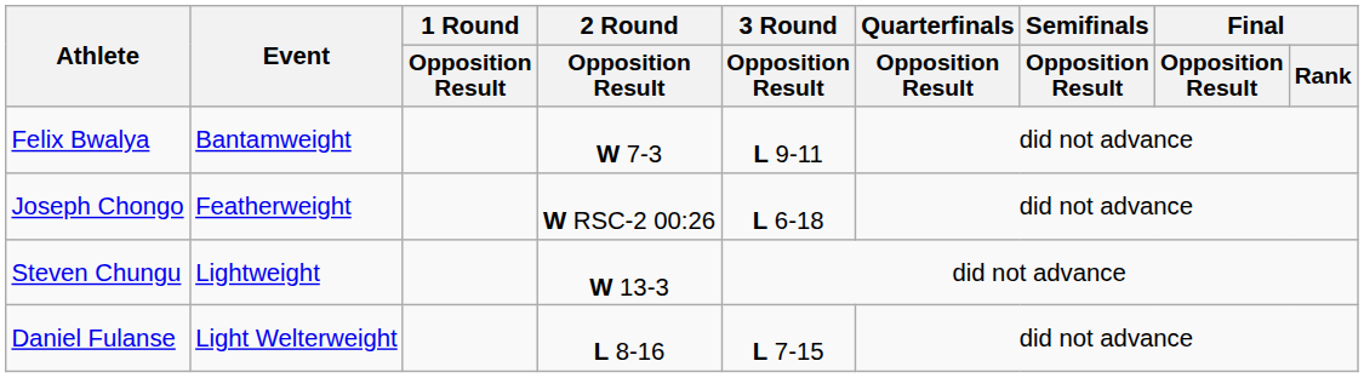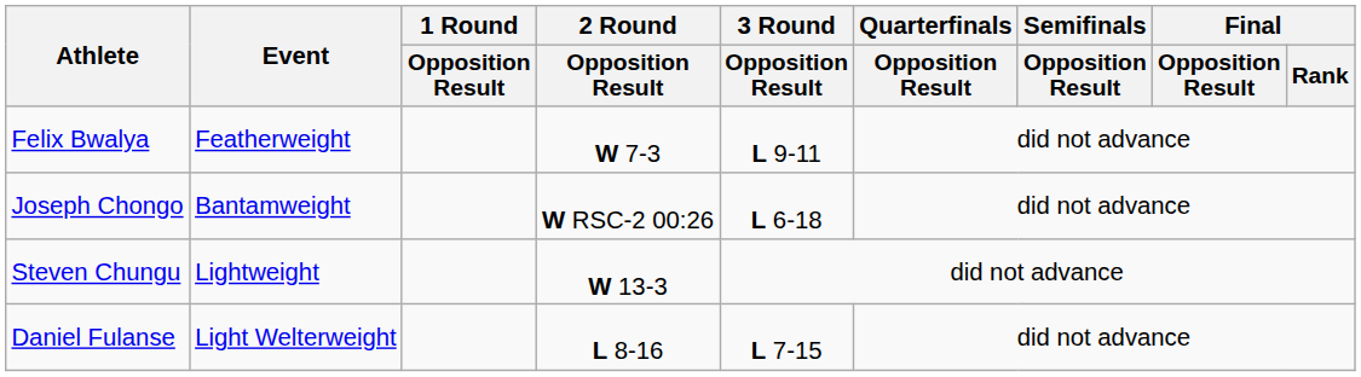Felix Bwalya | Event: Bantamweight -> Featherweight
Joseph Chongo | Event: Featherweight -> Bantamweight
